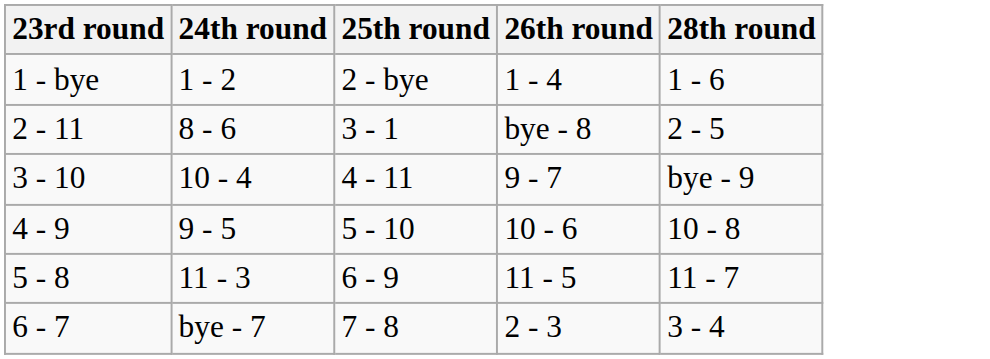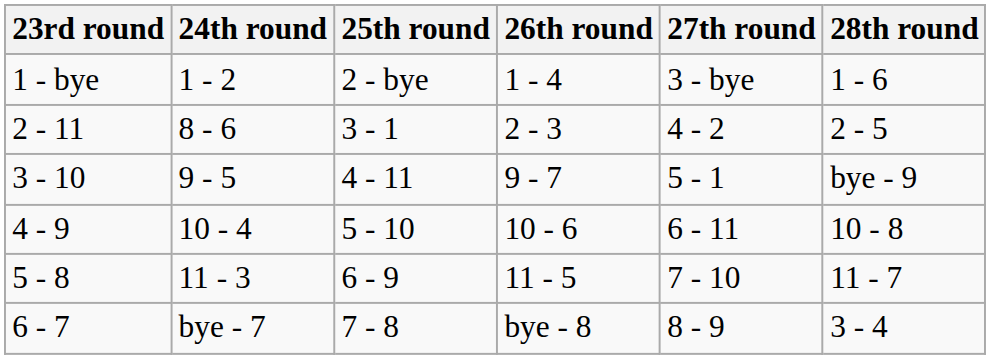+ column: 27th round | 3 - bye | 4 - 2 | 5 - 1 | 6 - 11 | 7 - 10 | 8 - 9
2 - 11 | 26th round: bye - 8 -> 2 - 3
3 - 10 | 24th round: 10 - 4 -> 9 - 5
4 - 9 | 24th round: 9 - 5 -> 10 - 4
6 - 7 | 26th round: 2 - 3 -> bye - 8
